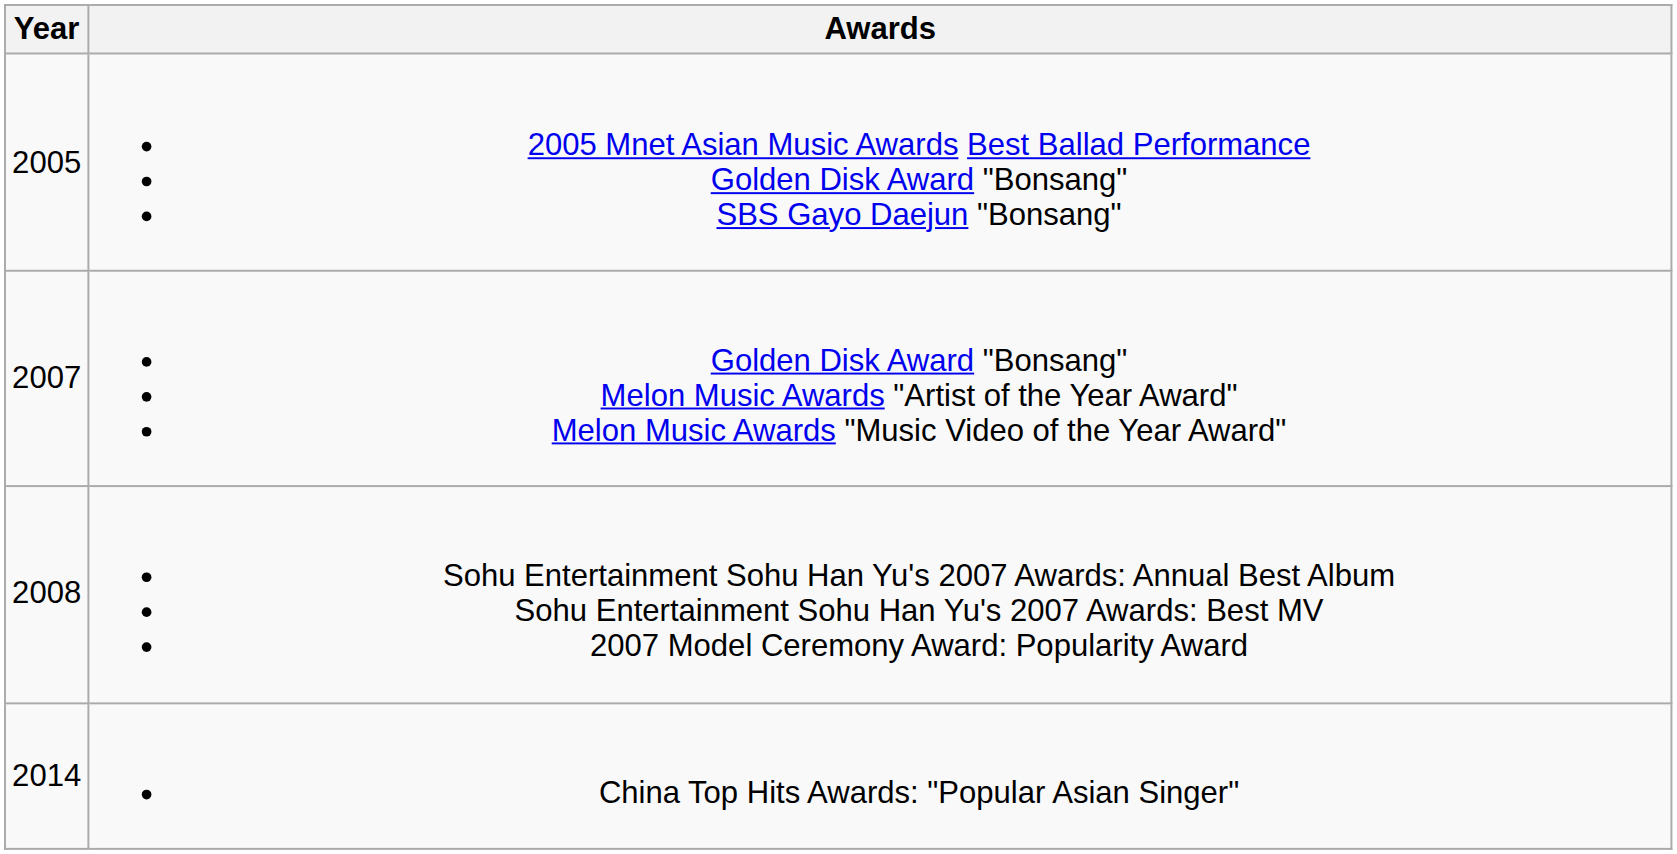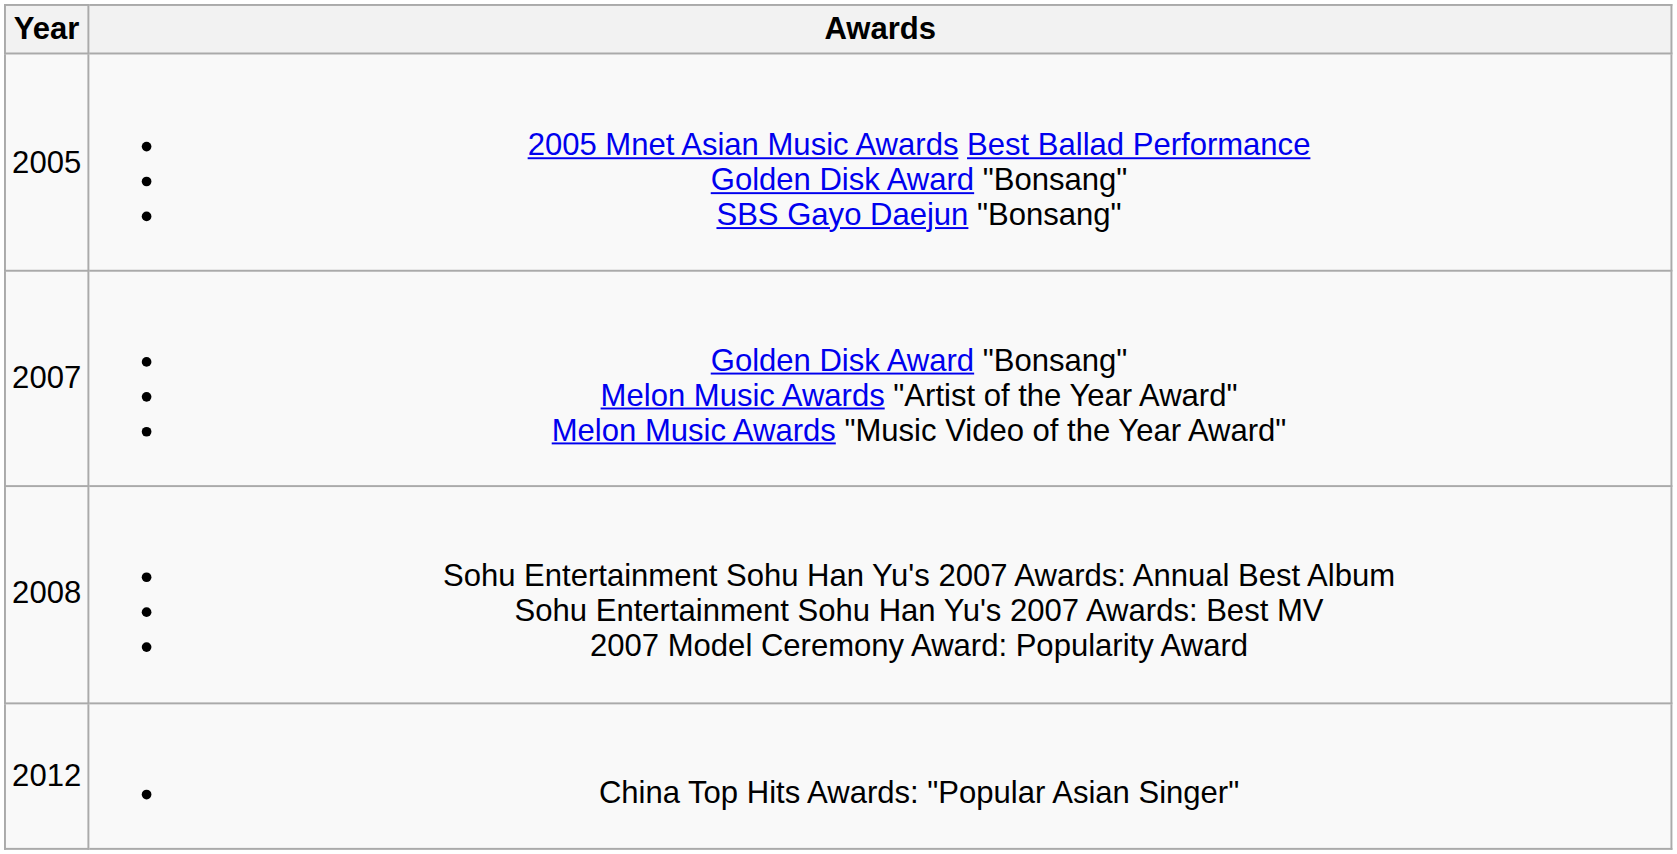China Top Hits Awards: "Popular Asian Singer" | Year: 2014 -> 2012
